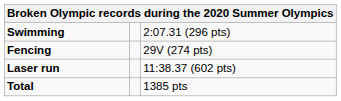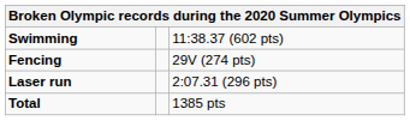Swimming | column 3: 2:07.31 (296 pts) -> 11:38.37 (602 pts)
Laser run | column 3: 11:38.37 (602 pts) -> 2:07.31 (296 pts)
